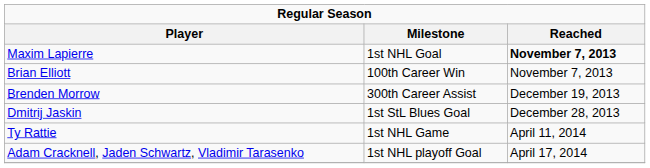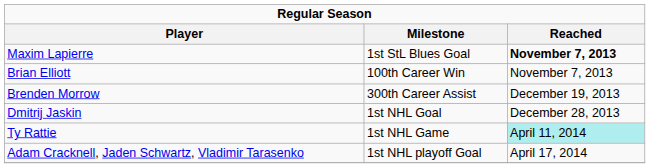Maxim Lapierre | Milestone: 1st NHL Goal -> 1st StL Blues Goal
Dmitrij Jaskin | Milestone: 1st StL Blues Goal -> 1st NHL Goal
Ty Rattie | Reached: no background -> paleturquoise background
